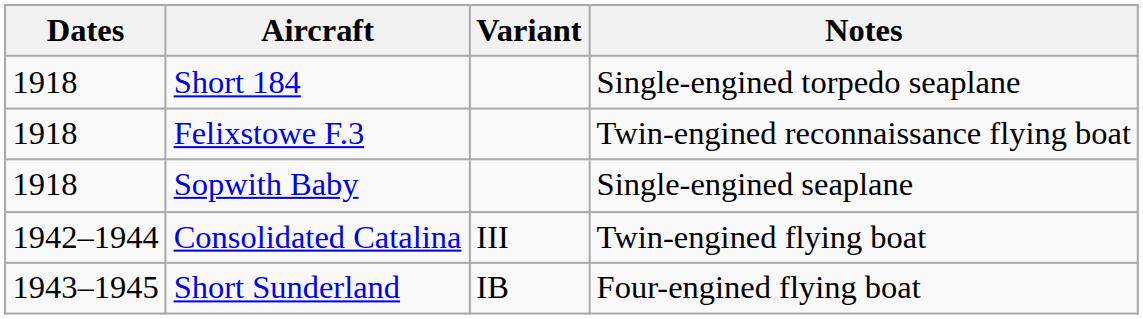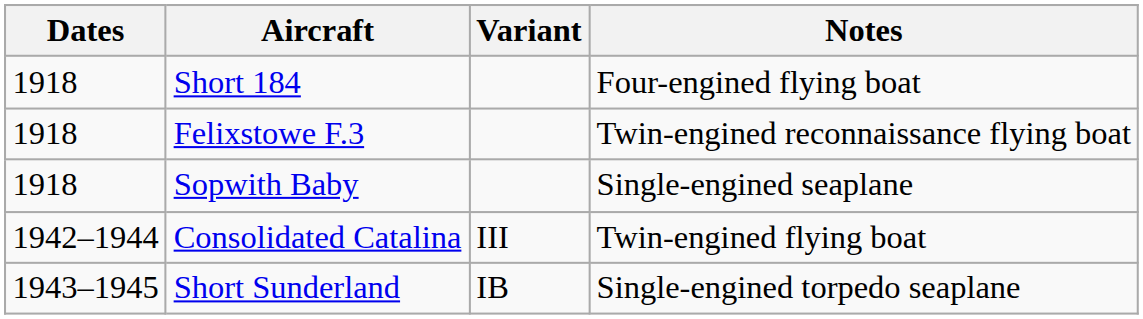Short 184 | Notes: Single-engined torpedo seaplane -> Four-engined flying boat
Short Sunderland | Notes: Four-engined flying boat -> Single-engined torpedo seaplane
